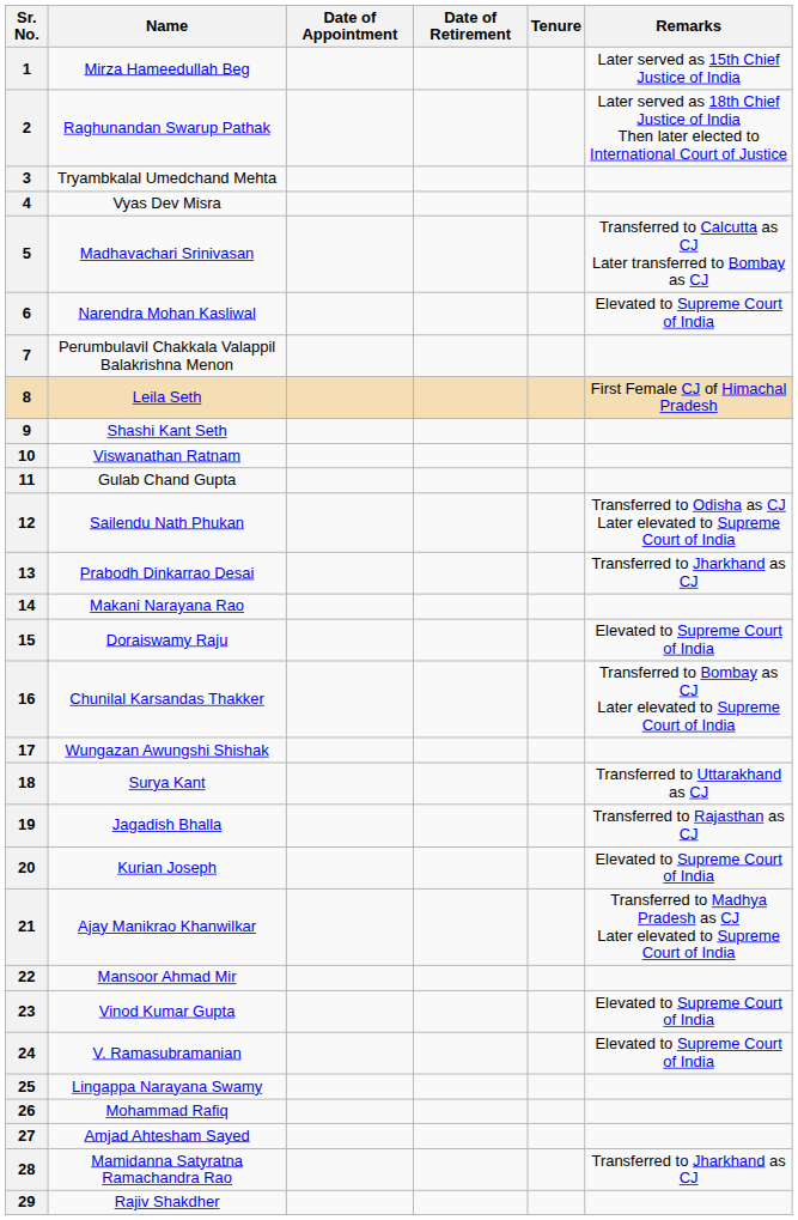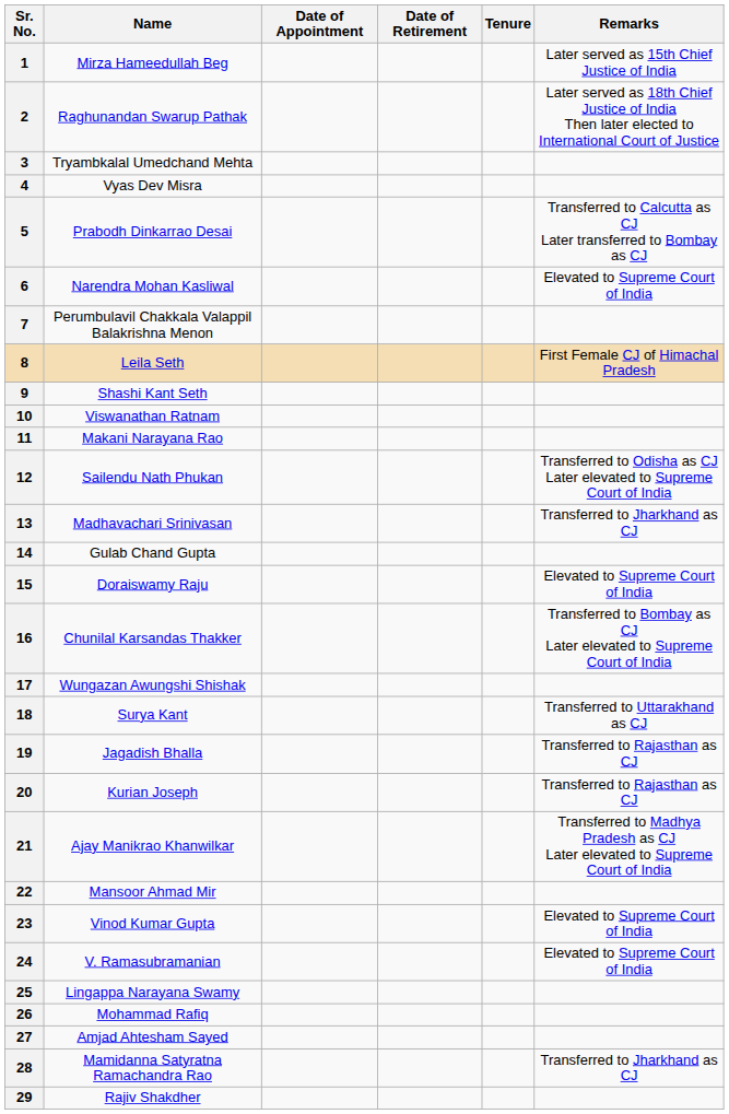5 | Name: Madhavachari Srinivasan -> Prabodh Dinkarrao Desai
11 | Name: Gulab Chand Gupta -> Makani Narayana Rao
13 | Name: Prabodh Dinkarrao Desai -> Madhavachari Srinivasan
14 | Name: Makani Narayana Rao -> Gulab Chand Gupta
20 | Remarks: Elevated to Supreme Court of India -> Transferred to Rajasthan as CJ
